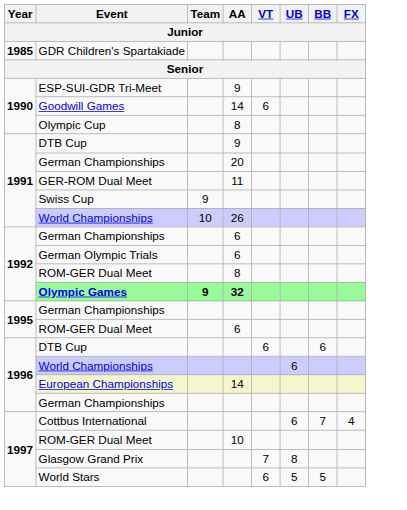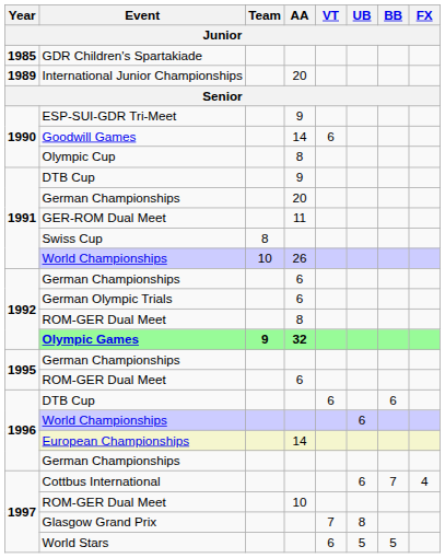+ row: 1989 | International Junior Championships | 20
Swiss Cup | Team: 9 -> 8
